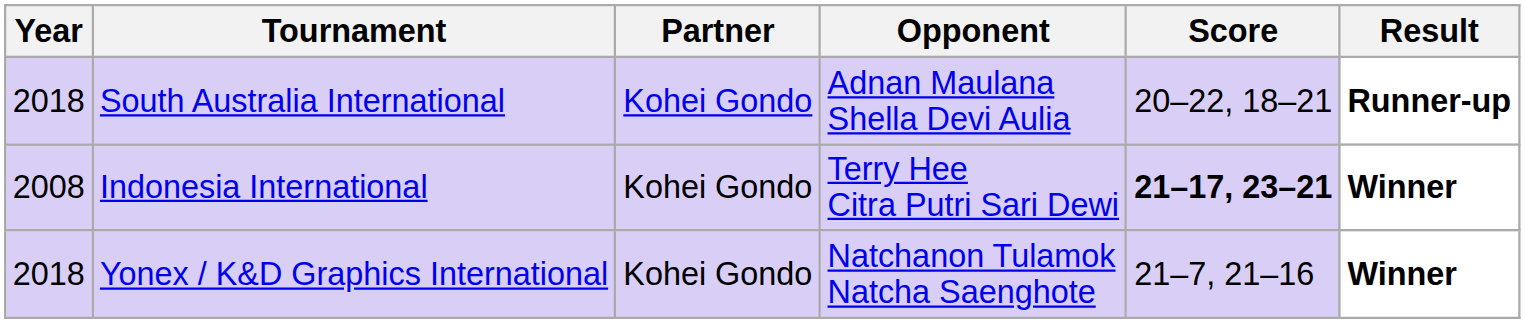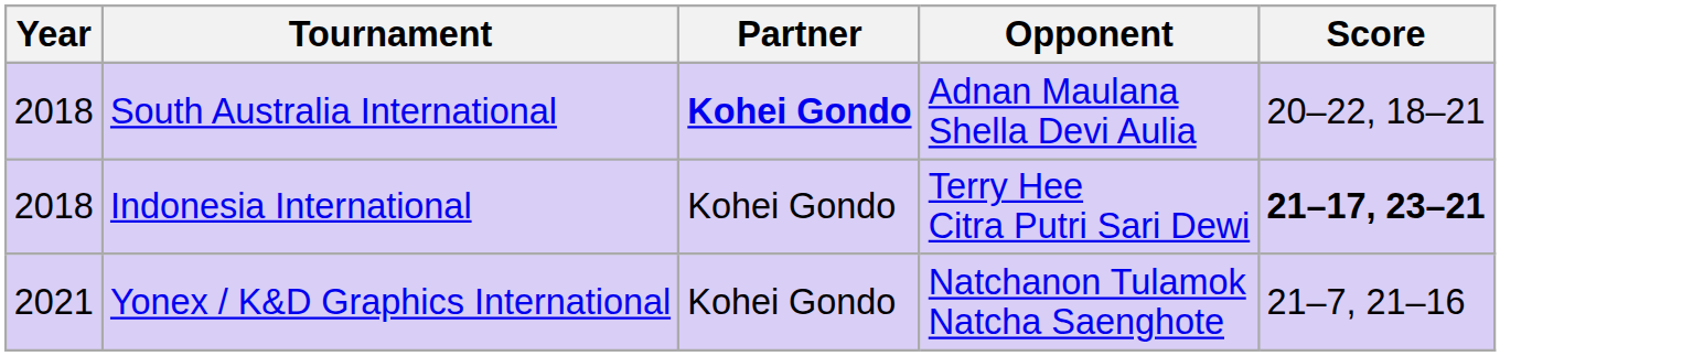- column: Result | Runner-up | Winner | Winner
South Australia International | Partner: normal -> bold
Indonesia International | Year: 2008 -> 2018
Yonex / K&D Graphics International | Year: 2018 -> 2021
